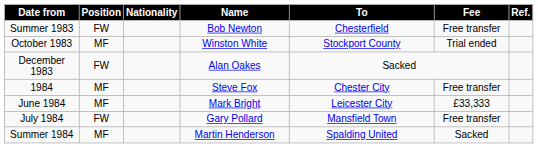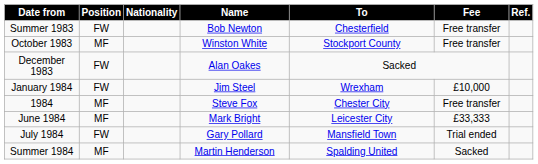October 1983 | Fee: Trial ended -> Free transfer
+ row: January 1984 | FW | Jim Steel | Wrexham | £10,000
July 1984 | Fee: Free transfer -> Trial ended
